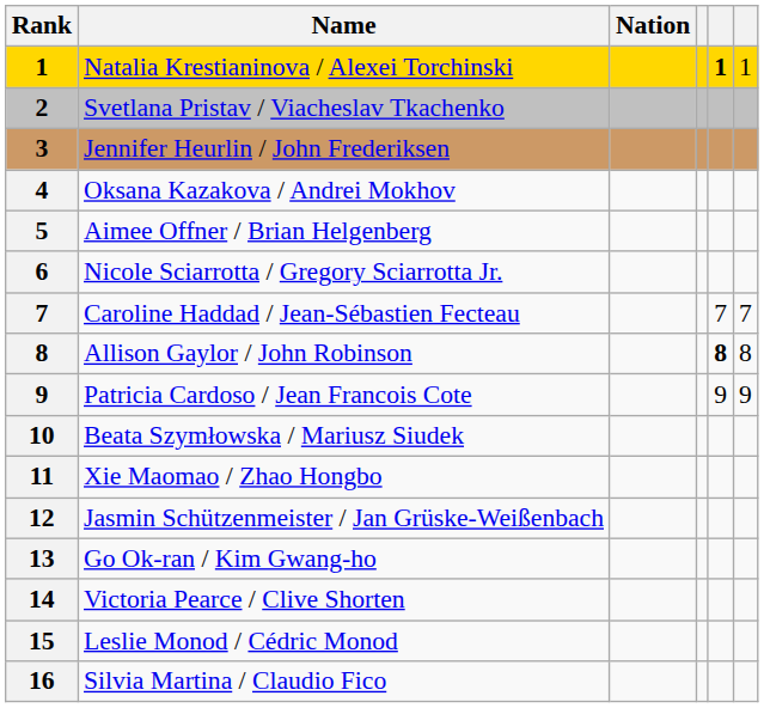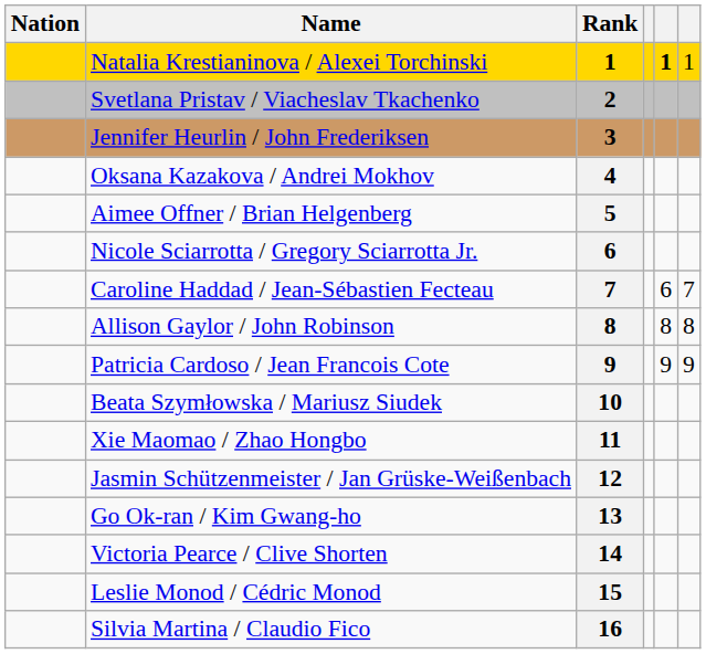columns swapped: Rank <-> Nation
Caroline Haddad / Jean-Sébastien Fecteau | column 5: 7 -> 6
Allison Gaylor / John Robinson | column 5: bold -> normal
